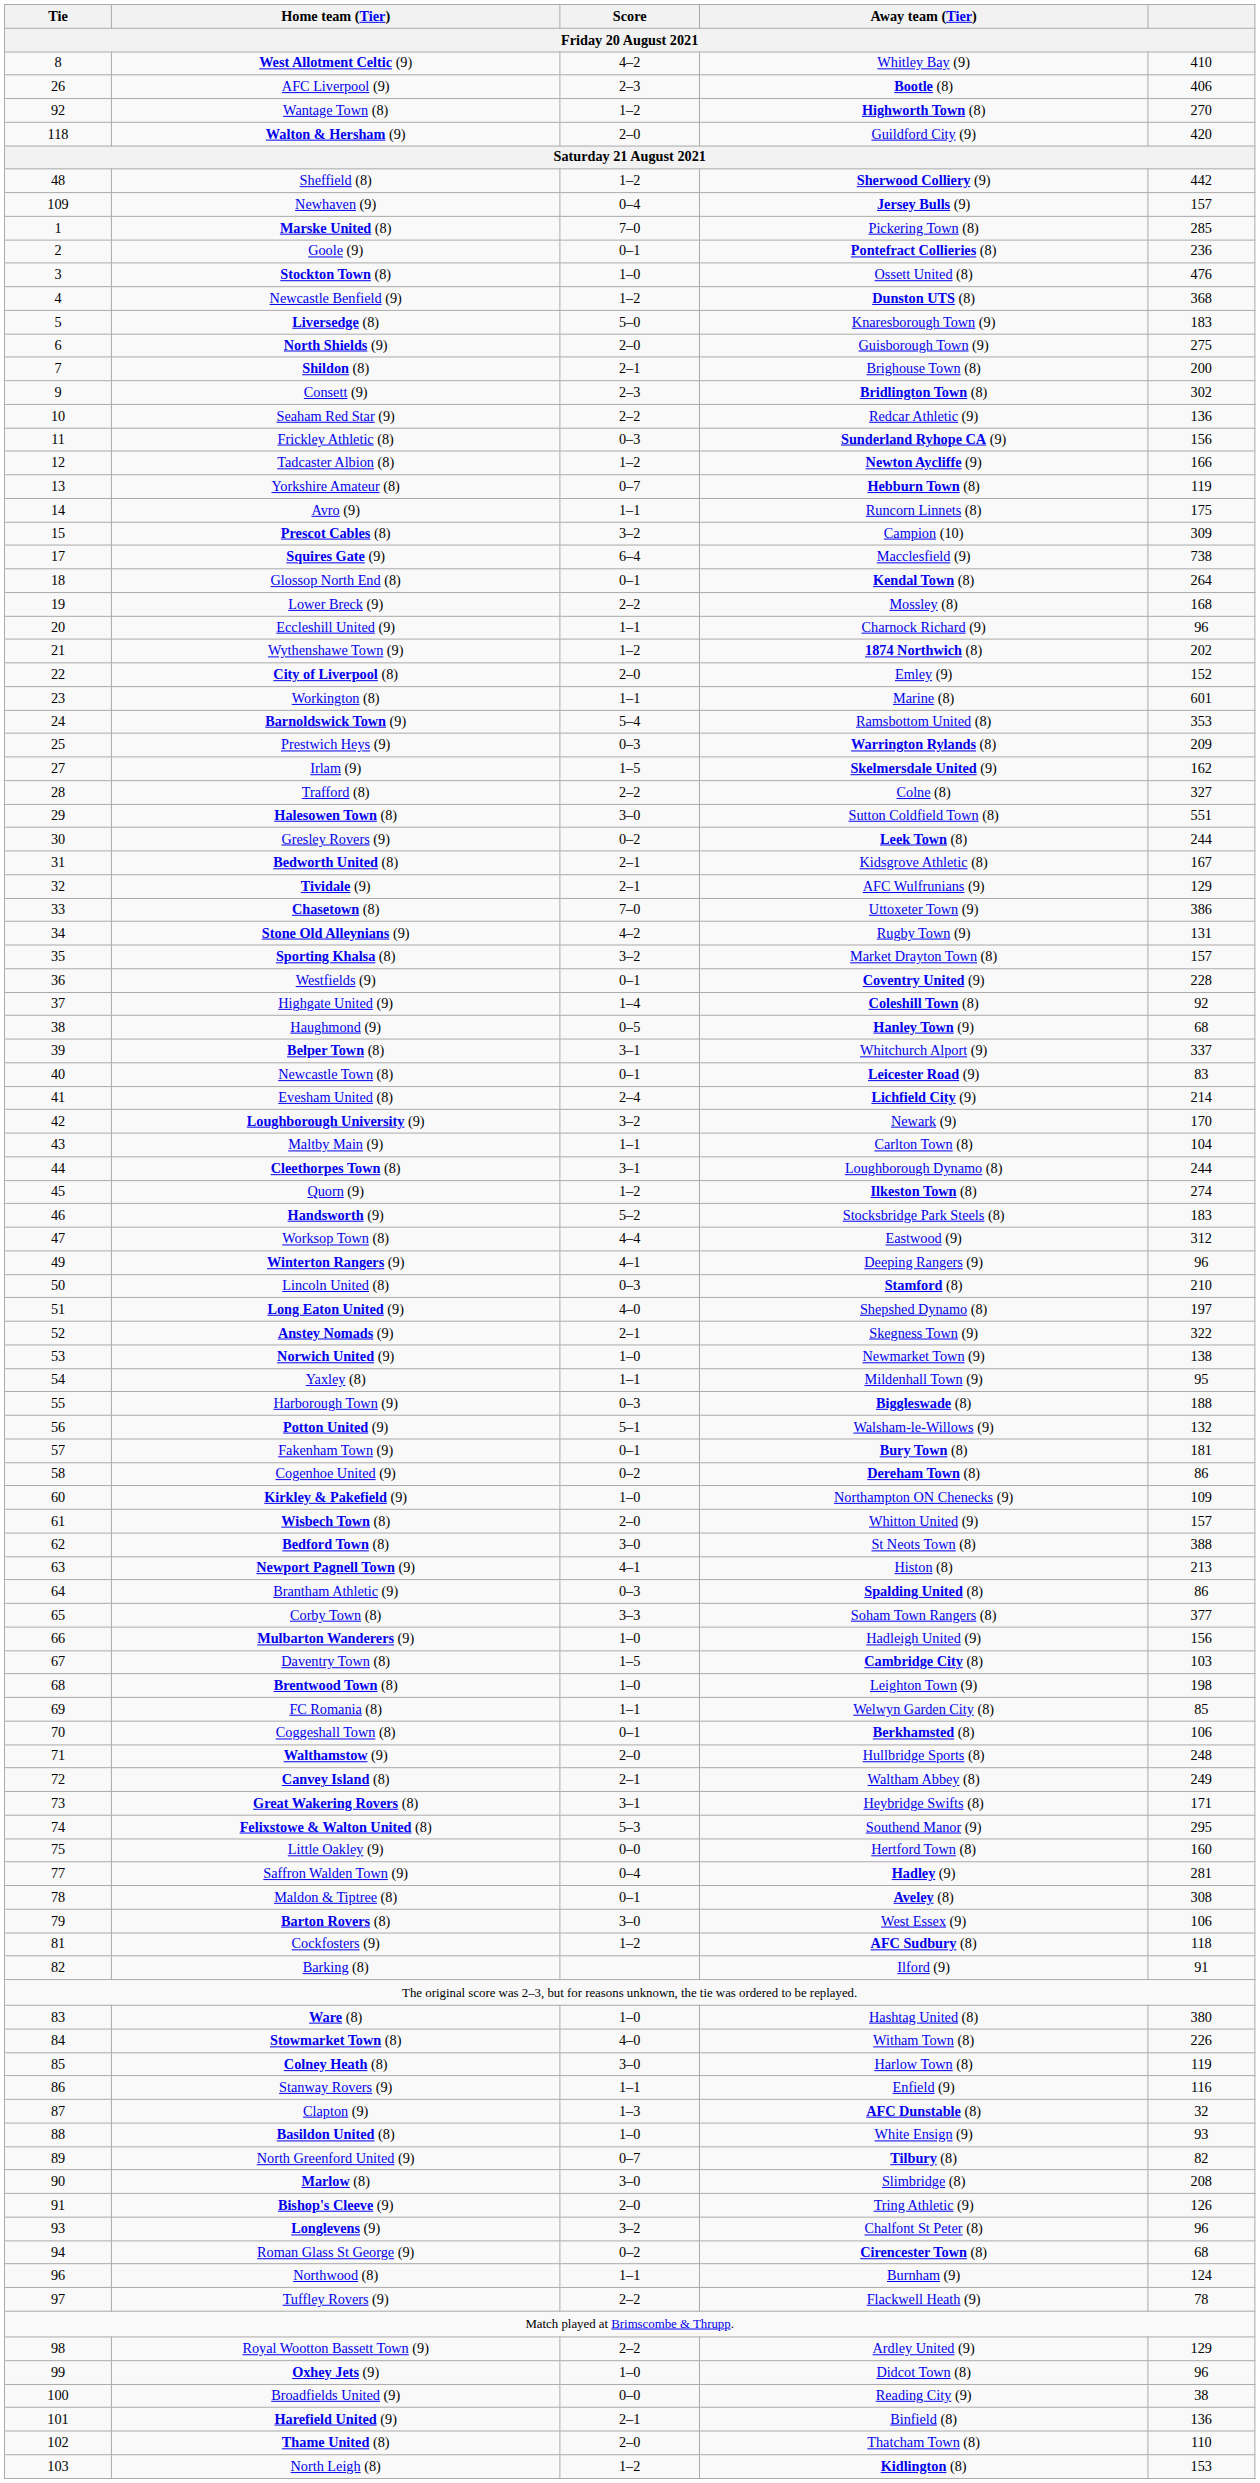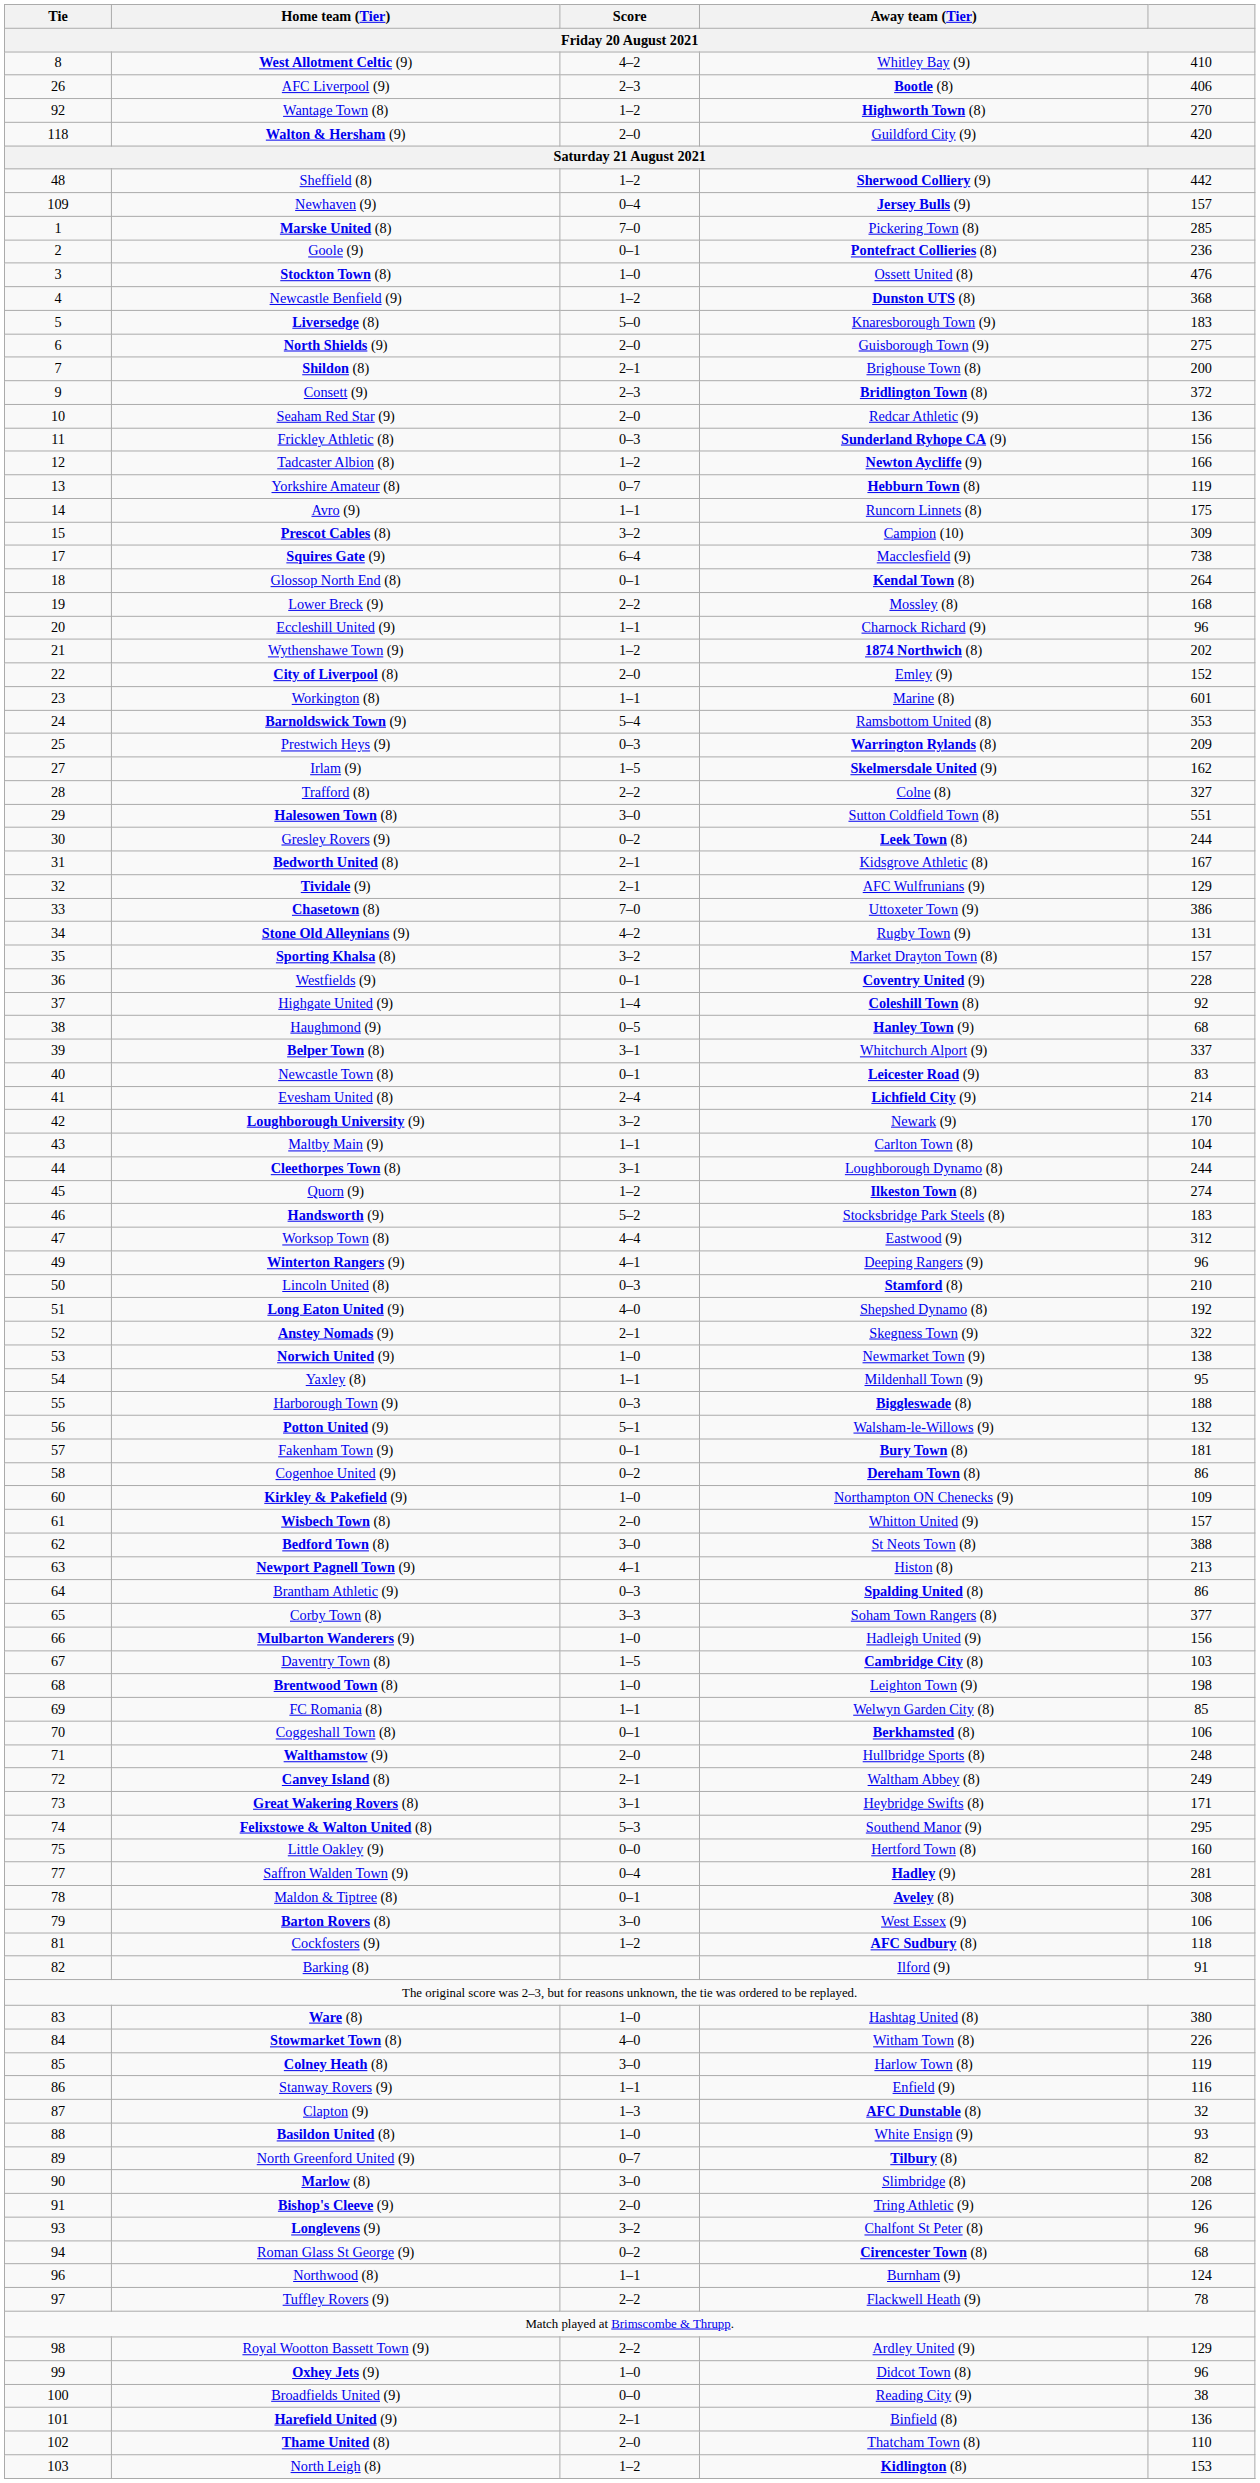Consett (9) | column 5: 302 -> 372
Seaham Red Star (9) | Score: 2–2 -> 2–0
Long Eaton United (9) | column 5: 197 -> 192
